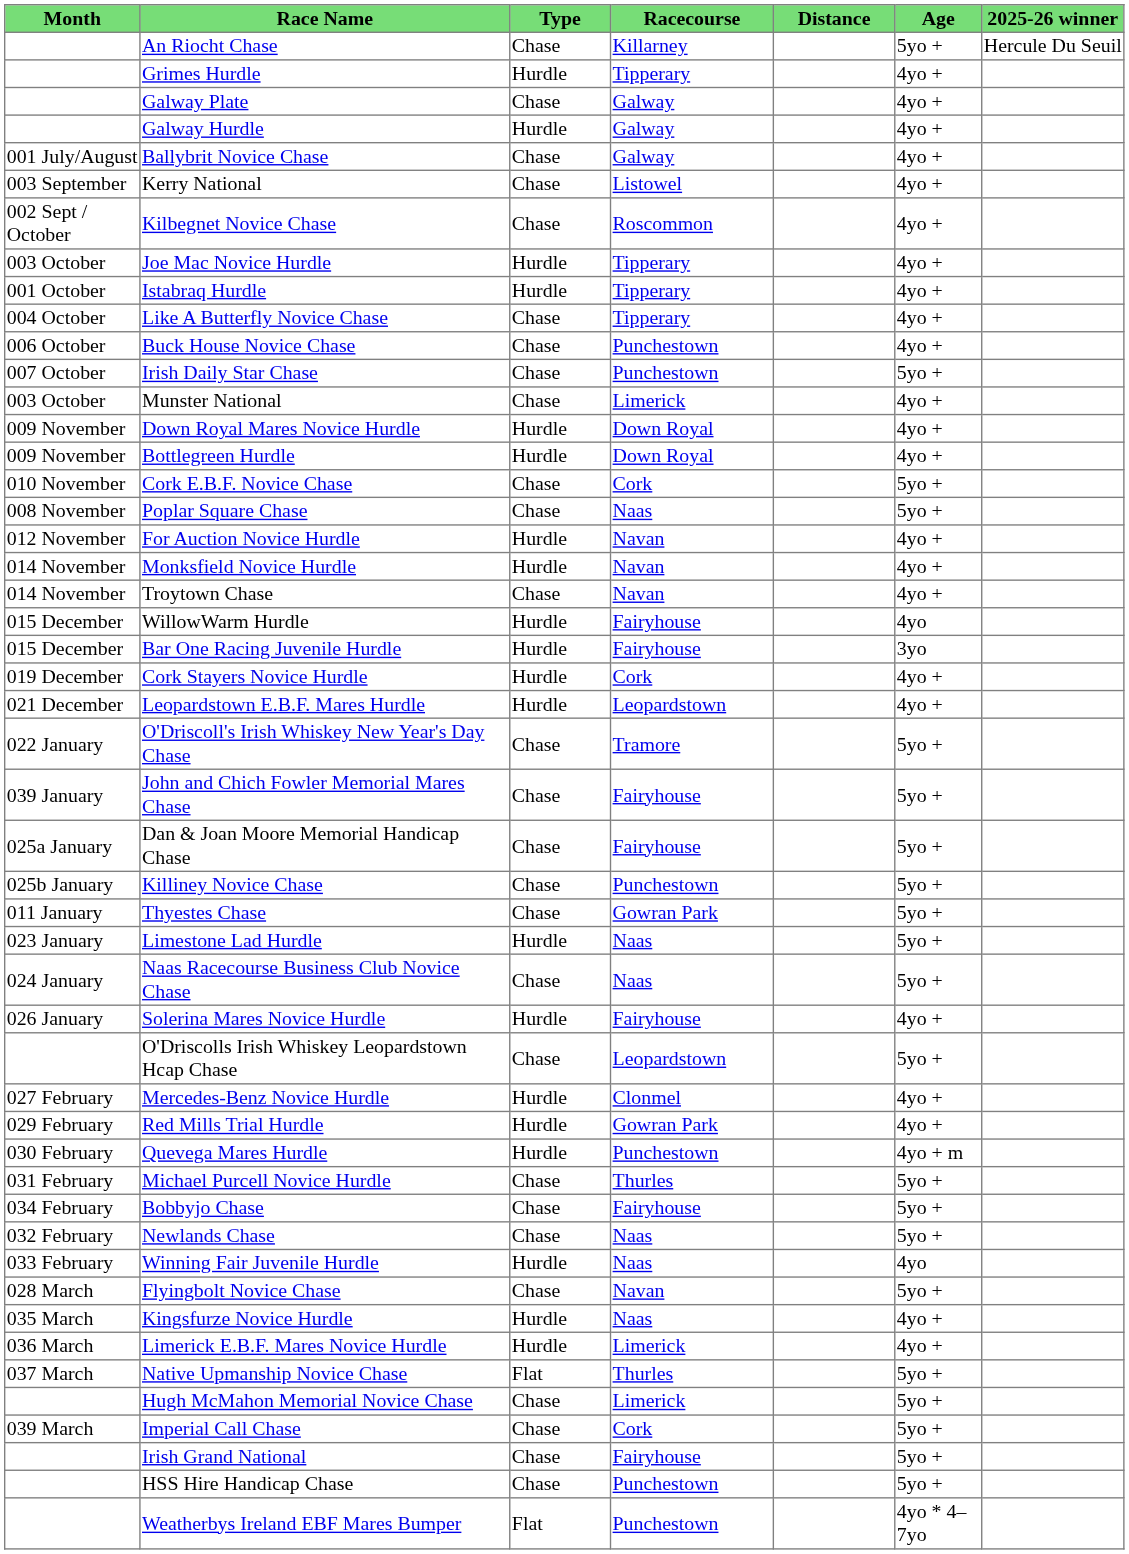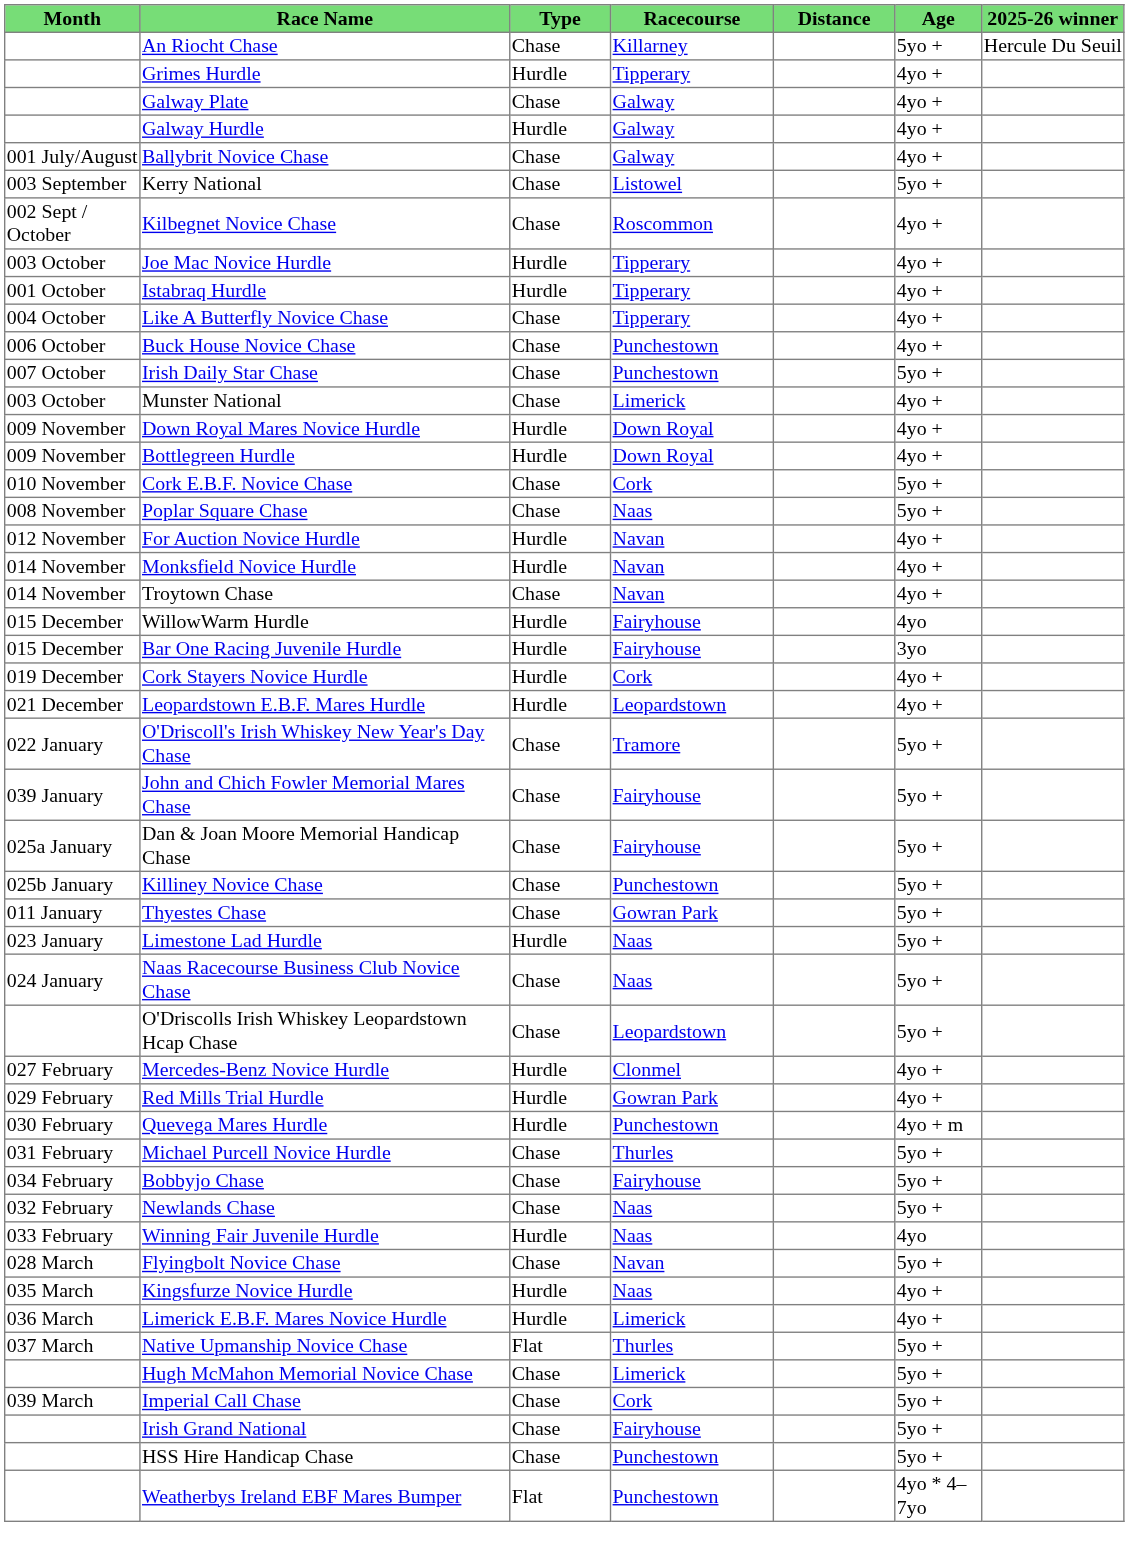Kerry National | Age: 4yo + -> 5yo +
- row: 026 January | Solerina Mares Novice Hurdle | Hurdle | Fairyhouse | 4yo +
